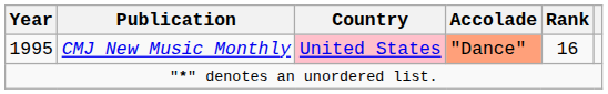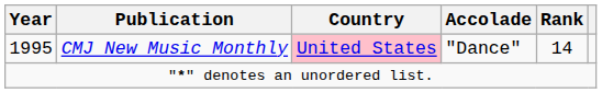1995 | Accolade: lightsalmon background -> no background
1995 | Rank: 16 -> 14
